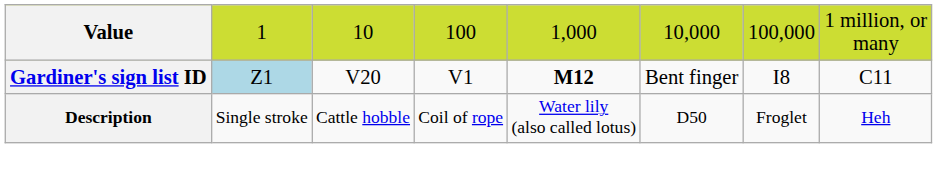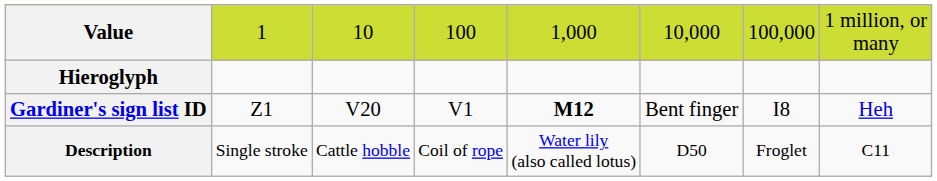+ row: Hieroglyph
Gardiner's sign list ID | column 2: lightblue background -> no background
Gardiner's sign list ID | column 8: C11 -> Heh
Description | column 8: Heh -> C11
